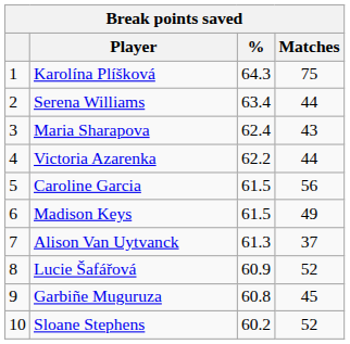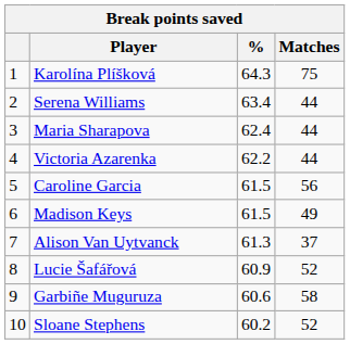Maria Sharapova | Matches: 43 -> 44
Garbiñe Muguruza | %: 60.8 -> 60.6
Garbiñe Muguruza | Matches: 45 -> 58
